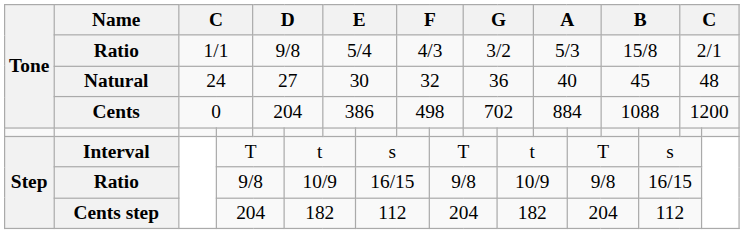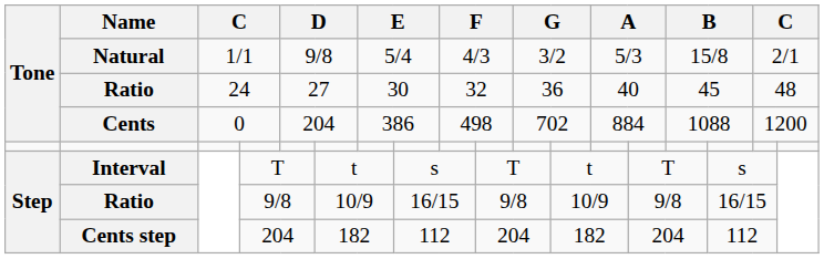1/1 | Name: Ratio -> Natural
24 | Name: Natural -> Ratio
